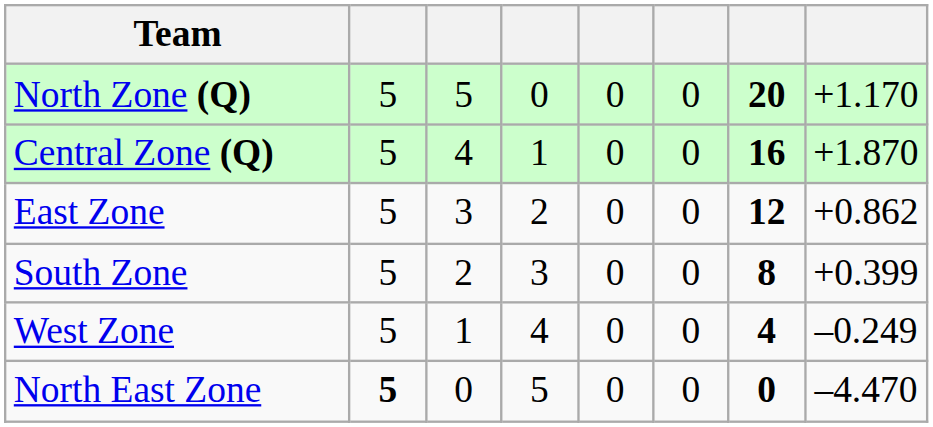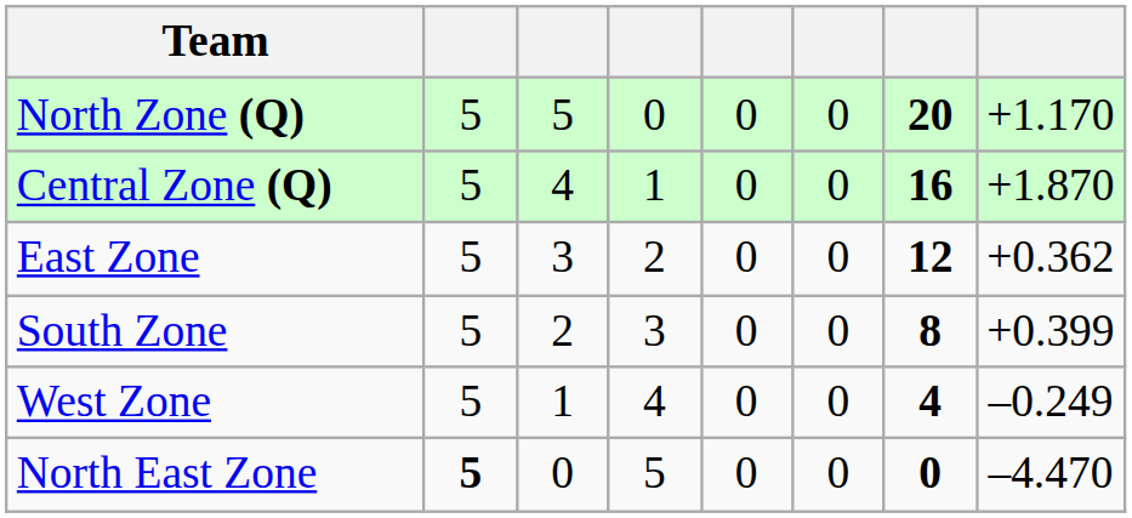East Zone | column 8: +0.862 -> +0.362
